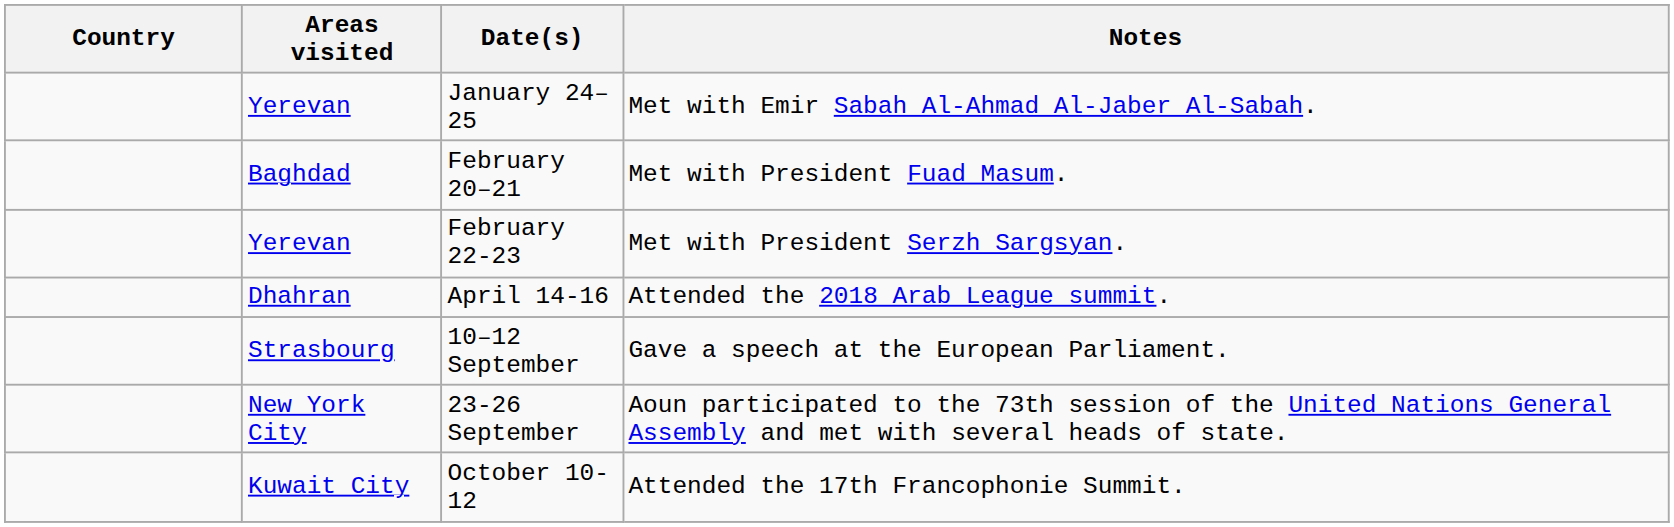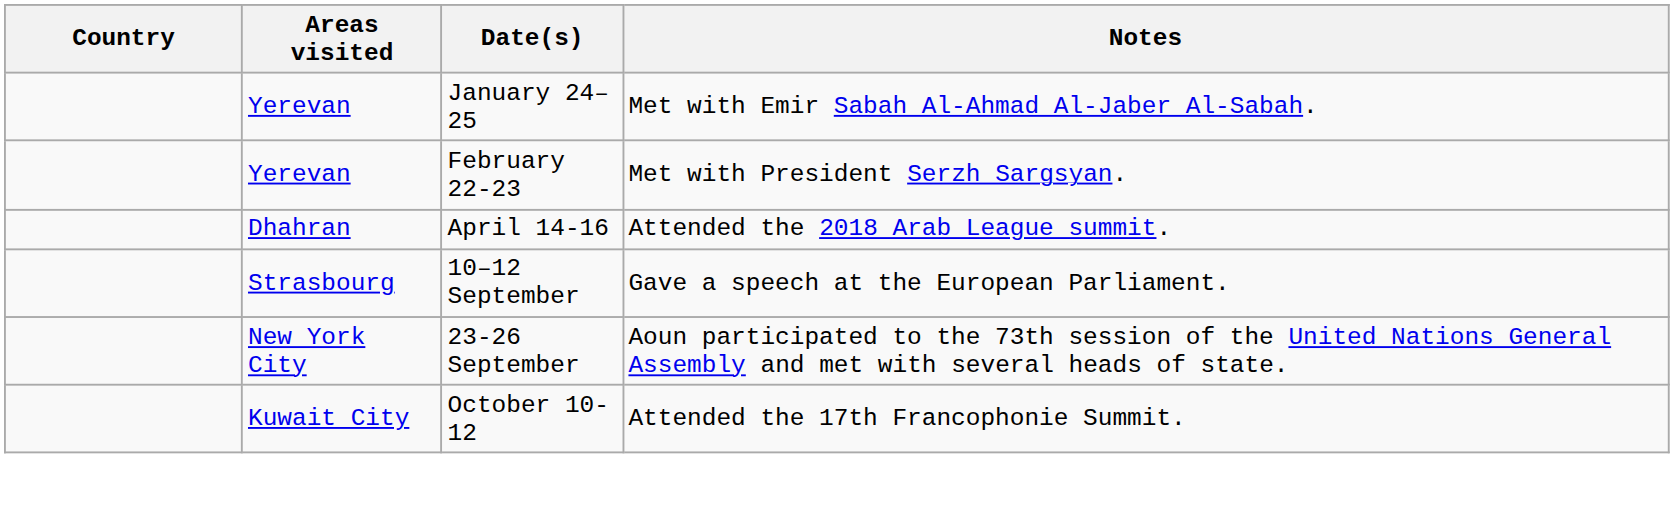- row: Baghdad | February 20–21 | Met with President Fuad Masum.
